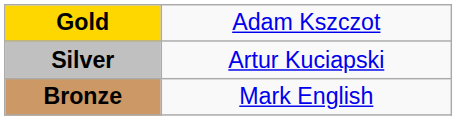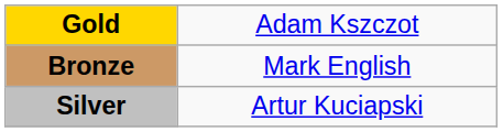rows swapped: Silver <-> Bronze
